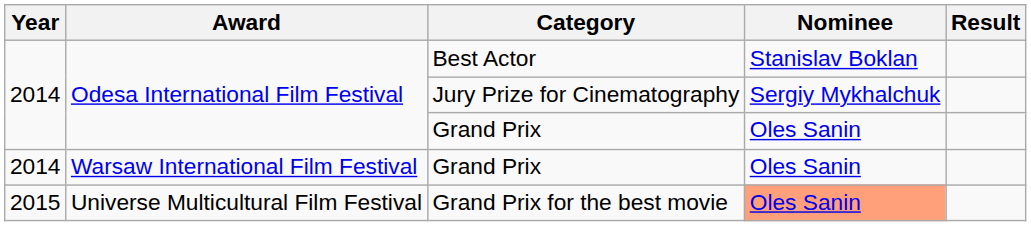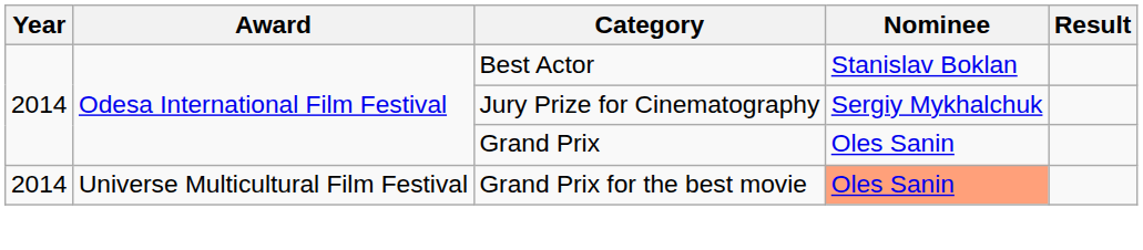- row: 2014 | Warsaw International Film Festival | Grand Prix | Oles Sanin
Grand Prix for the best movie | Year: 2015 -> 2014
